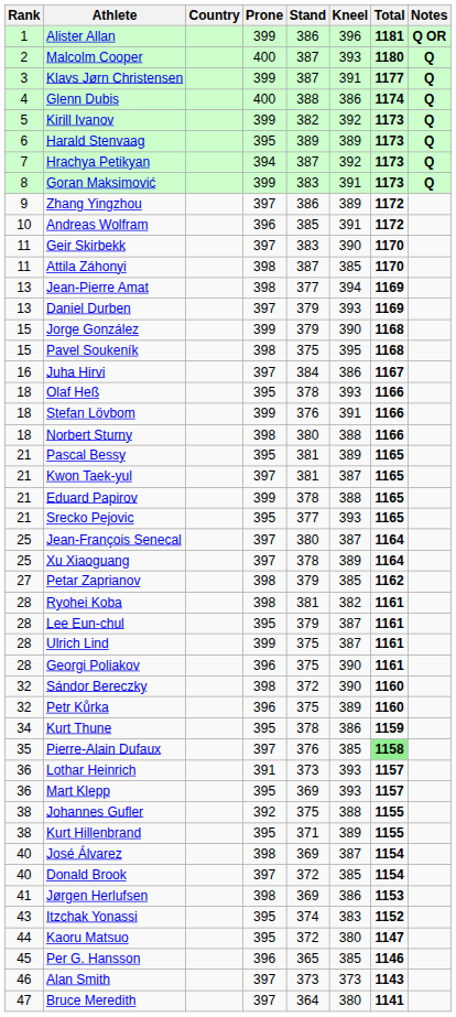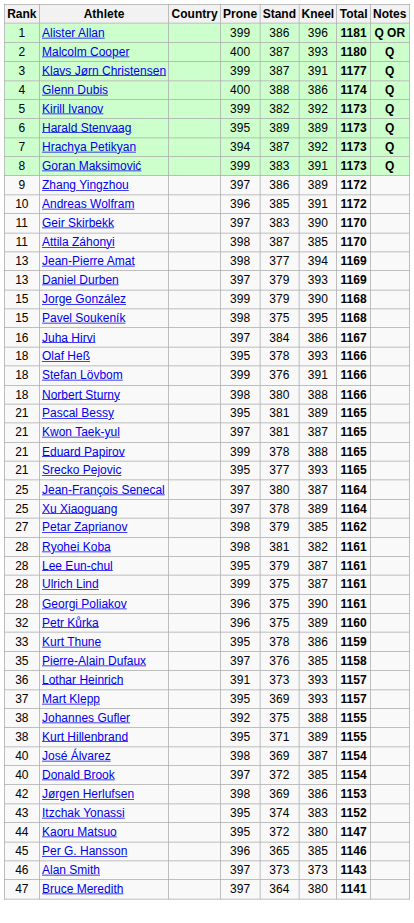- row: 32 | Sándor Bereczky | 398 | 372 | 390 | 1160
Kurt Thune | Rank: 34 -> 33
Pierre-Alain Dufaux | Total: lightgreen background -> no background
Mart Klepp | Rank: 36 -> 37
Jørgen Herlufsen | Rank: 41 -> 42
